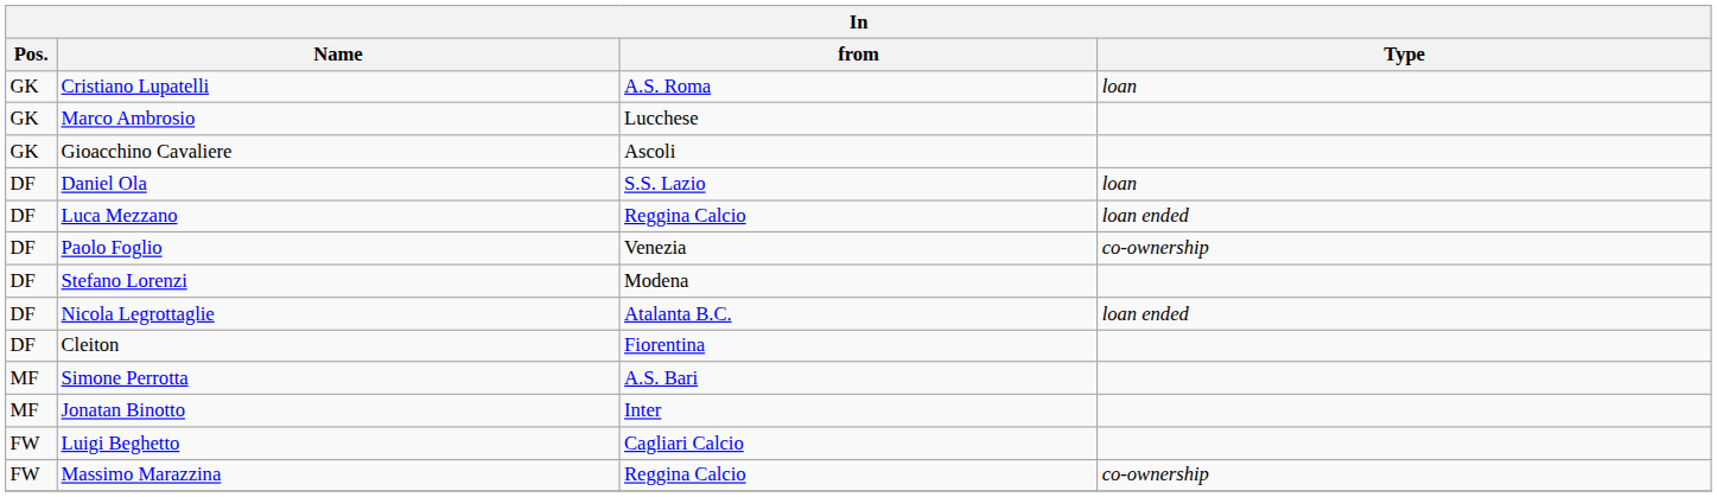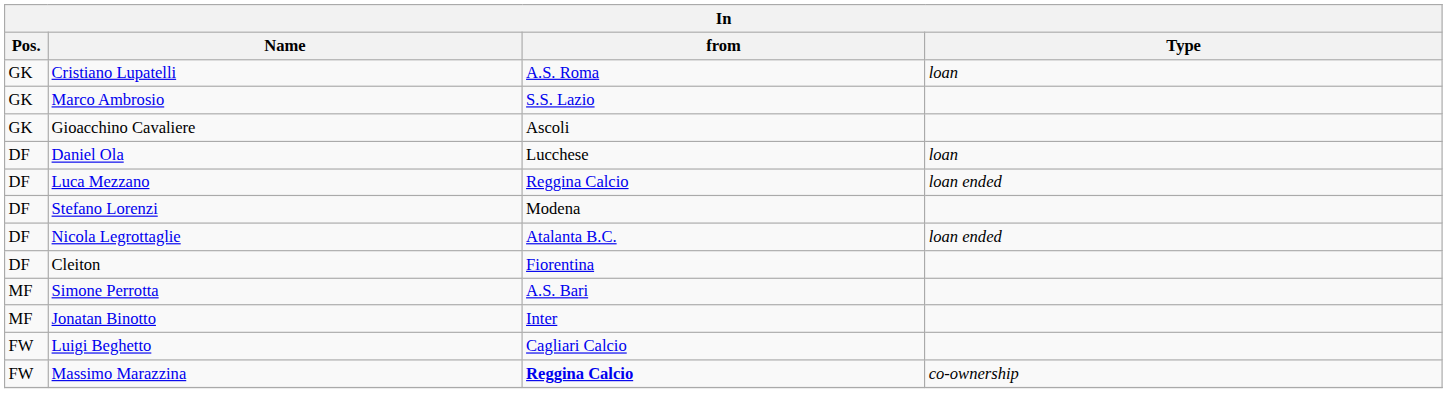Marco Ambrosio | from: Lucchese -> S.S. Lazio
Daniel Ola | from: S.S. Lazio -> Lucchese
- row: DF | Paolo Foglio | Venezia | co-ownership
Massimo Marazzina | from: normal -> bold
